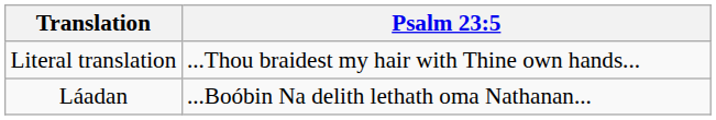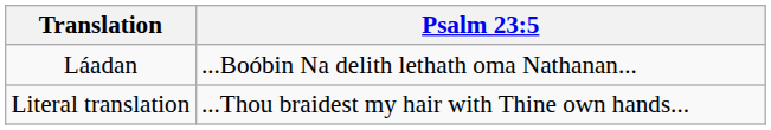rows swapped: Láadan <-> Literal translation
